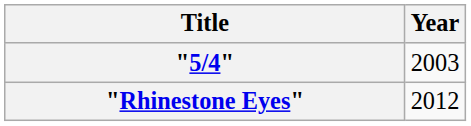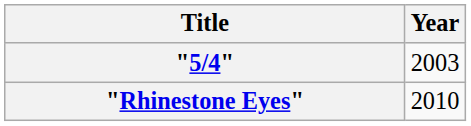"Rhinestone Eyes" | Year: 2012 -> 2010
